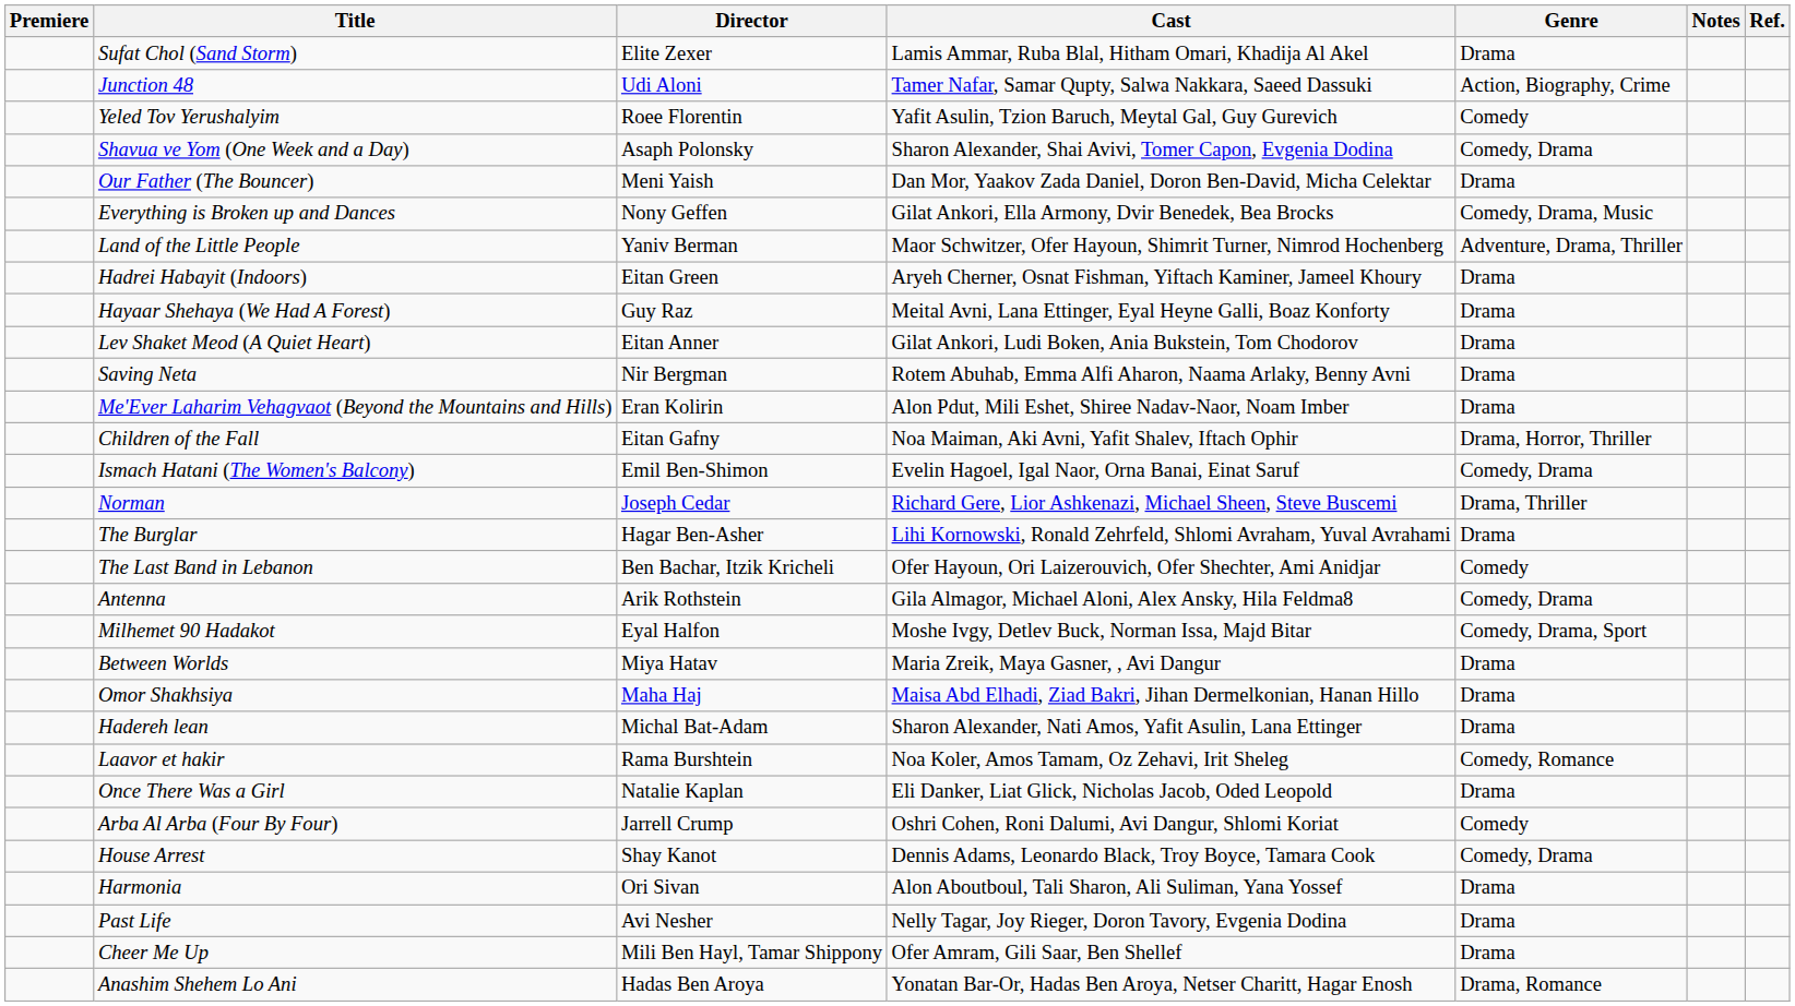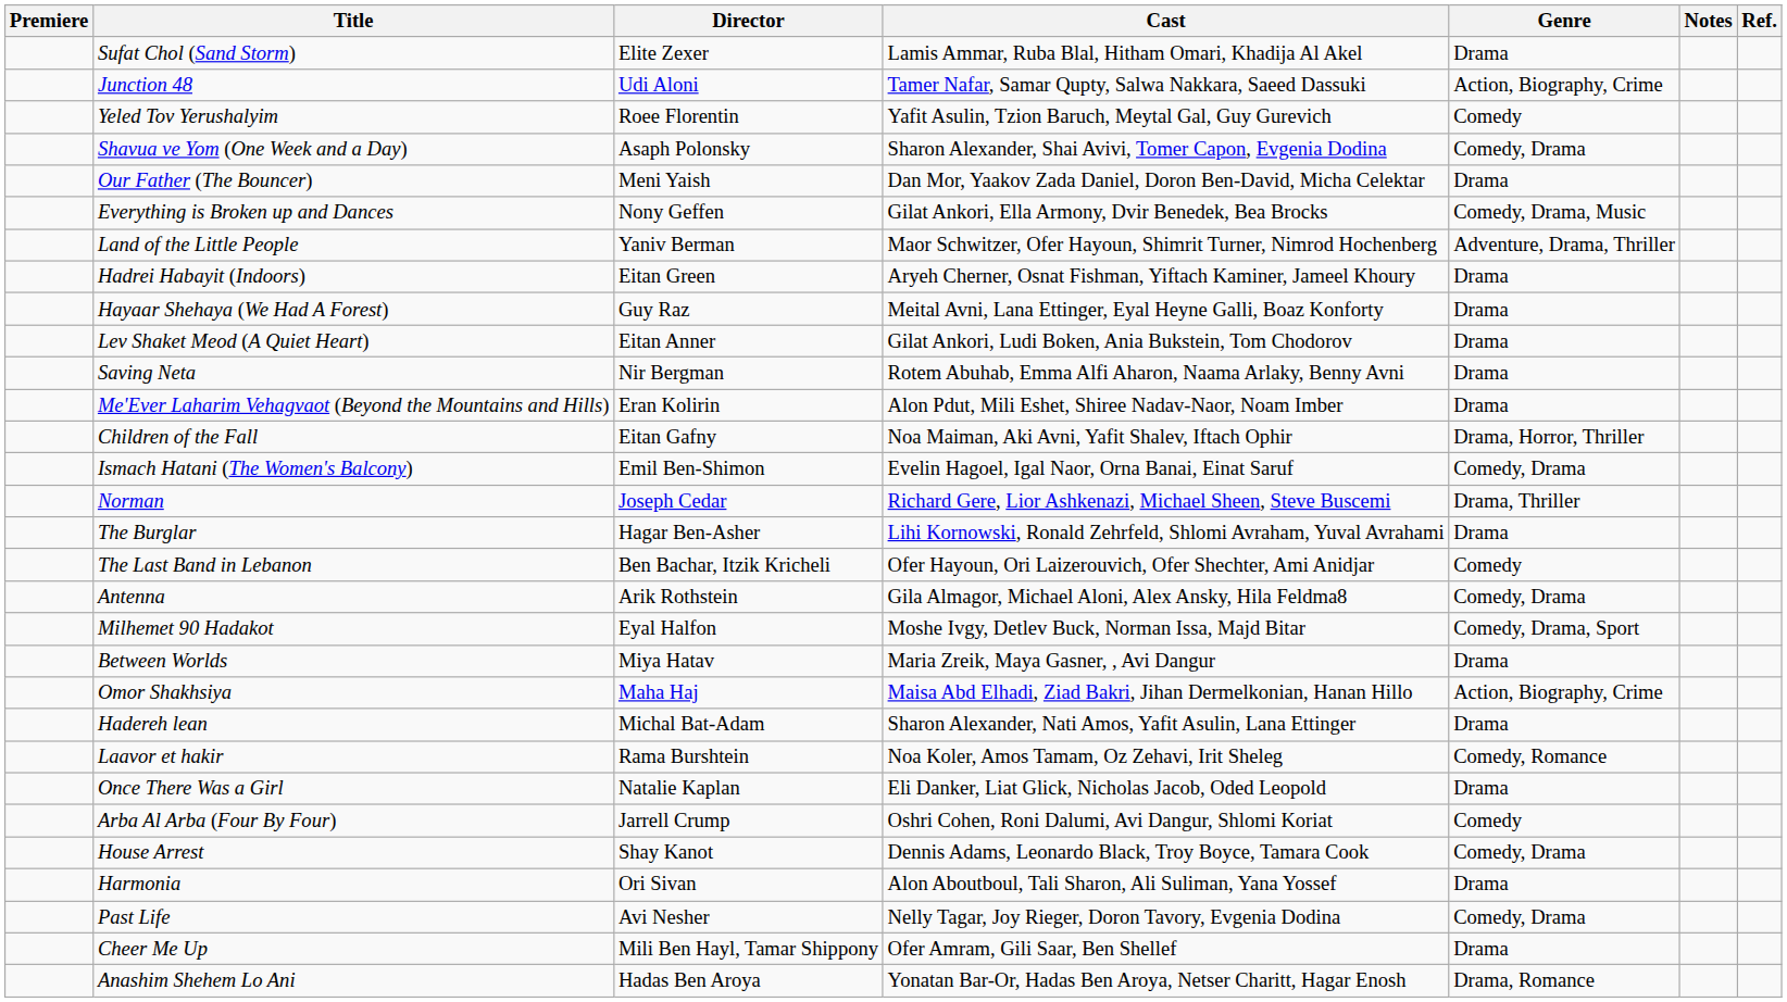Omor Shakhsiya | Genre: Drama -> Action, Biography, Crime
Past Life | Genre: Drama -> Comedy, Drama
